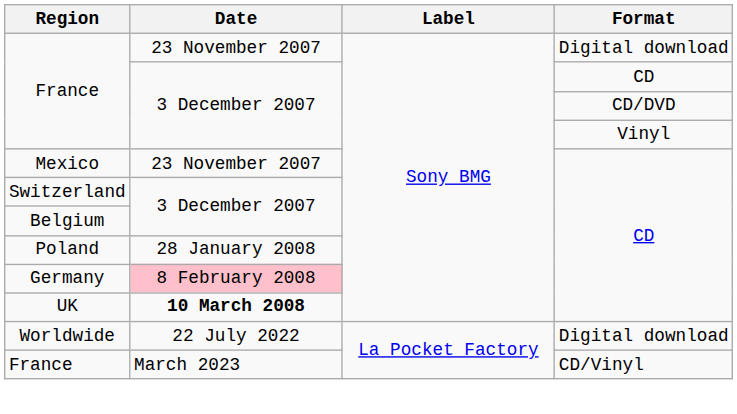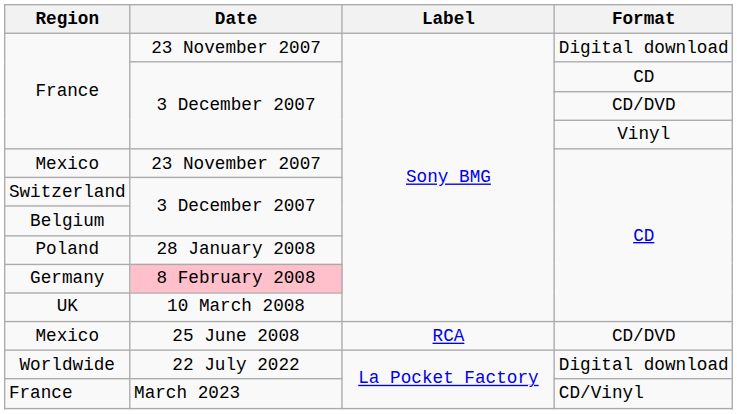UK | Date: bold -> normal
+ row: Mexico | 25 June 2008 | RCA | CD/DVD
